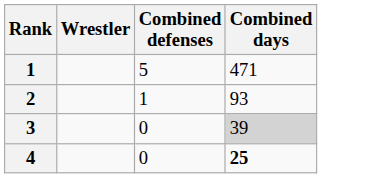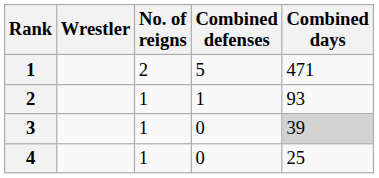+ column: No. of reigns | 2 | 1 | 1 | 1
4 | Combined days: bold -> normal
